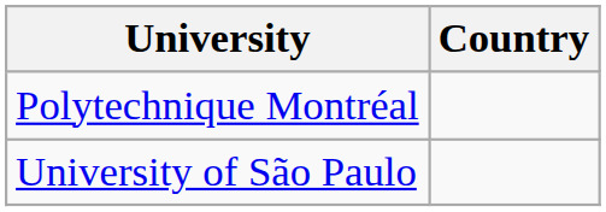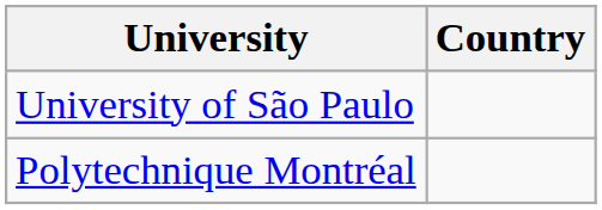rows swapped: Polytechnique Montréal <-> University of São Paulo
